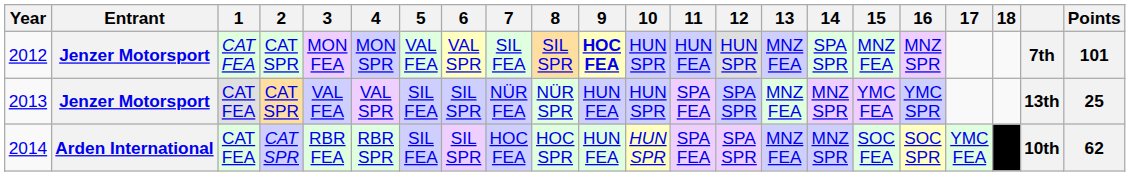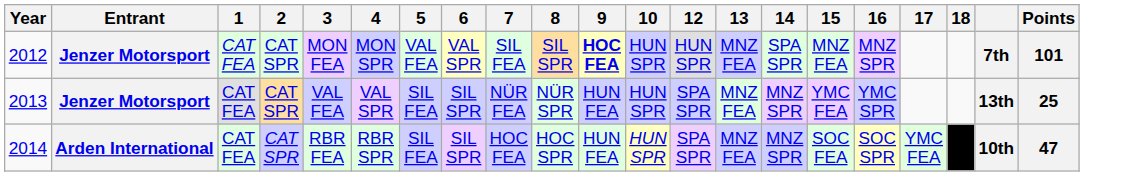- column: 11 | HUN FEA | SPA FEA | SPA FEA
2014 | Points: 62 -> 47
